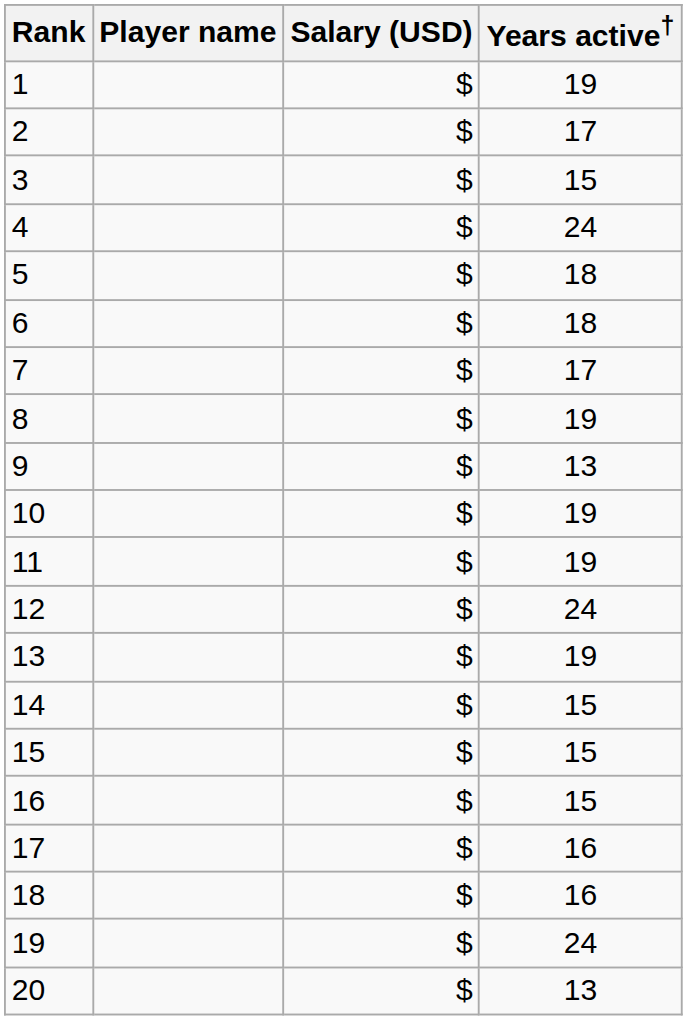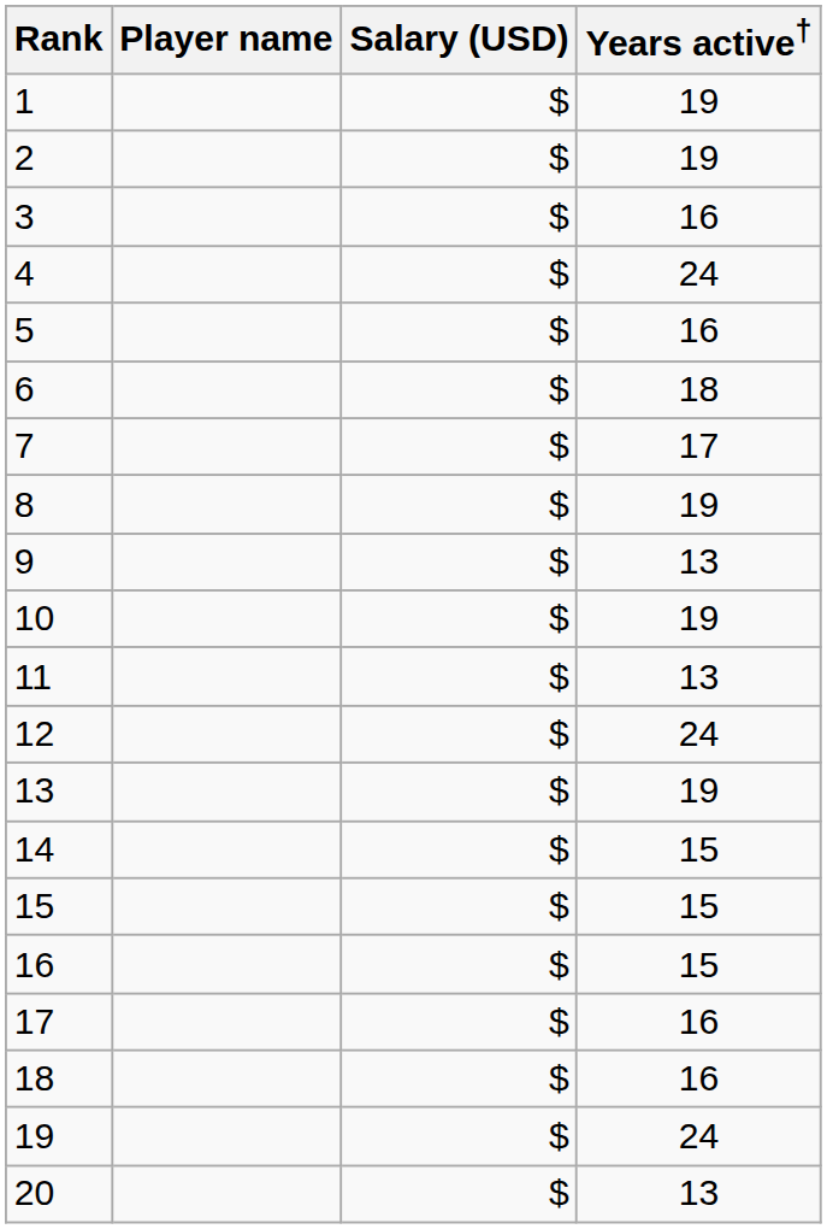2 | Years active†: 17 -> 19
3 | Years active†: 15 -> 16
5 | Years active†: 18 -> 16
11 | Years active†: 19 -> 13
